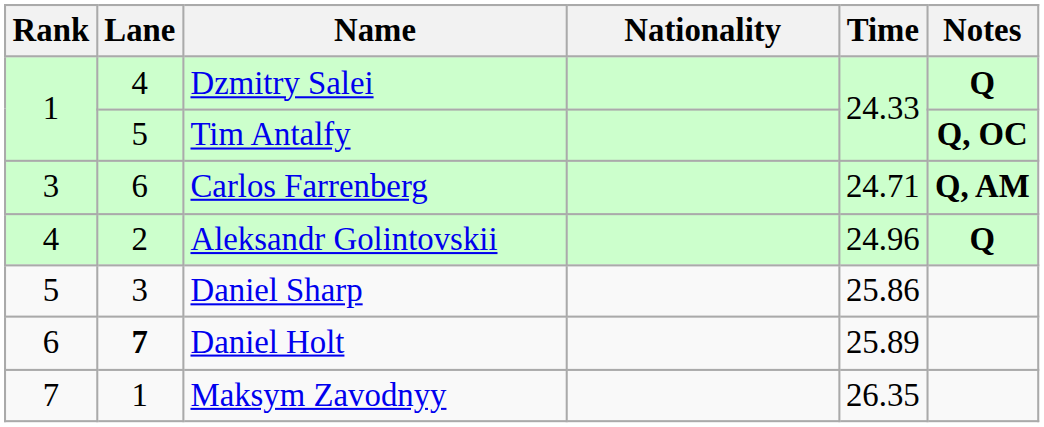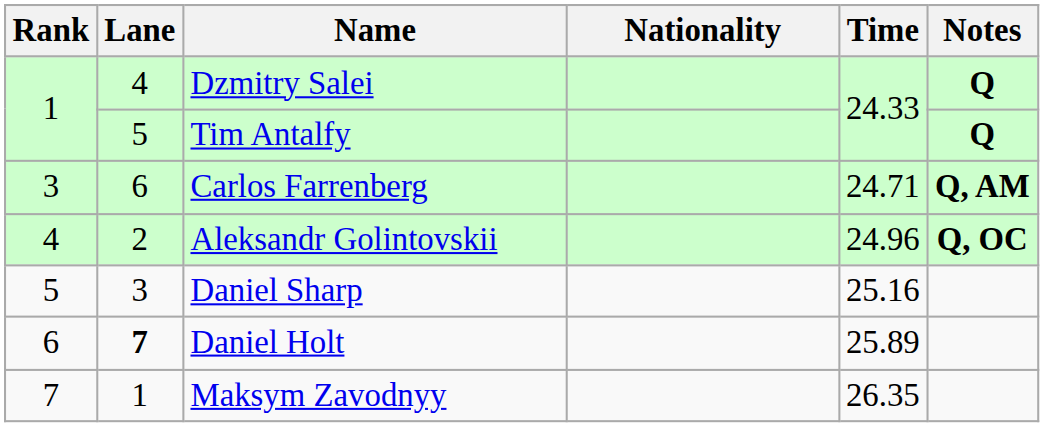Tim Antalfy | Notes: Q, OC -> Q
Aleksandr Golintovskii | Notes: Q -> Q, OC
Daniel Sharp | Time: 25.86 -> 25.16
